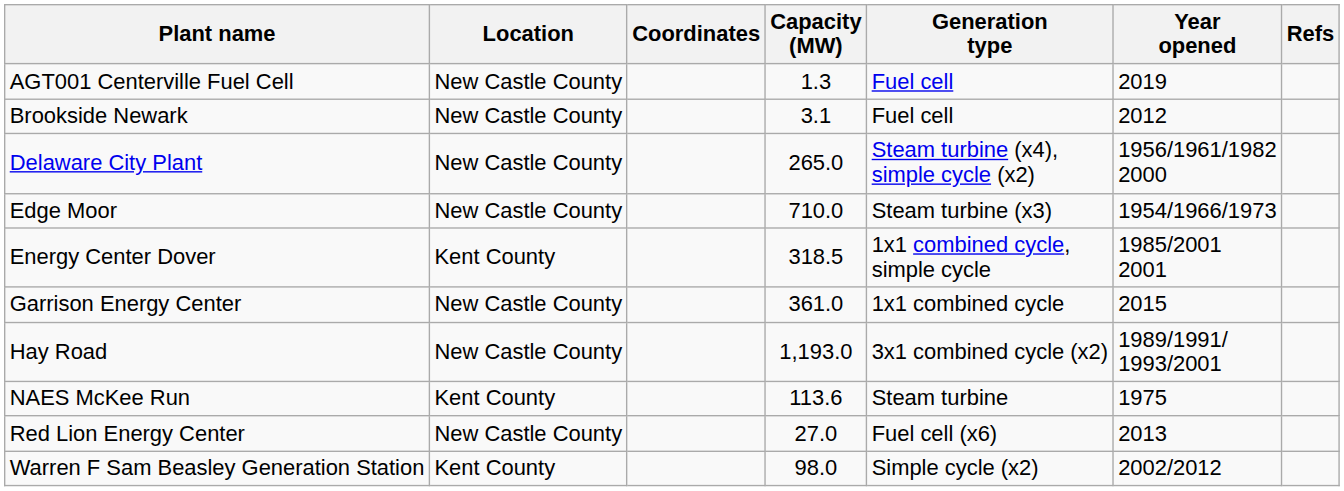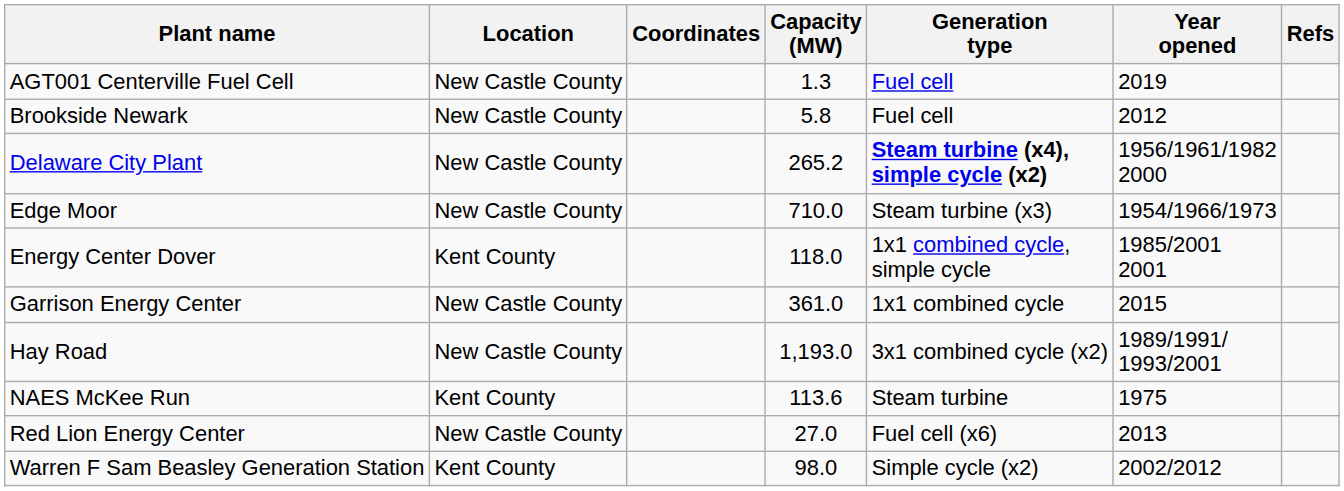Brookside Newark | Capacity (MW): 3.1 -> 5.8
Delaware City Plant | Capacity (MW): 265.0 -> 265.2
Delaware City Plant | Generation type: normal -> bold
Energy Center Dover | Capacity (MW): 318.5 -> 118.0
